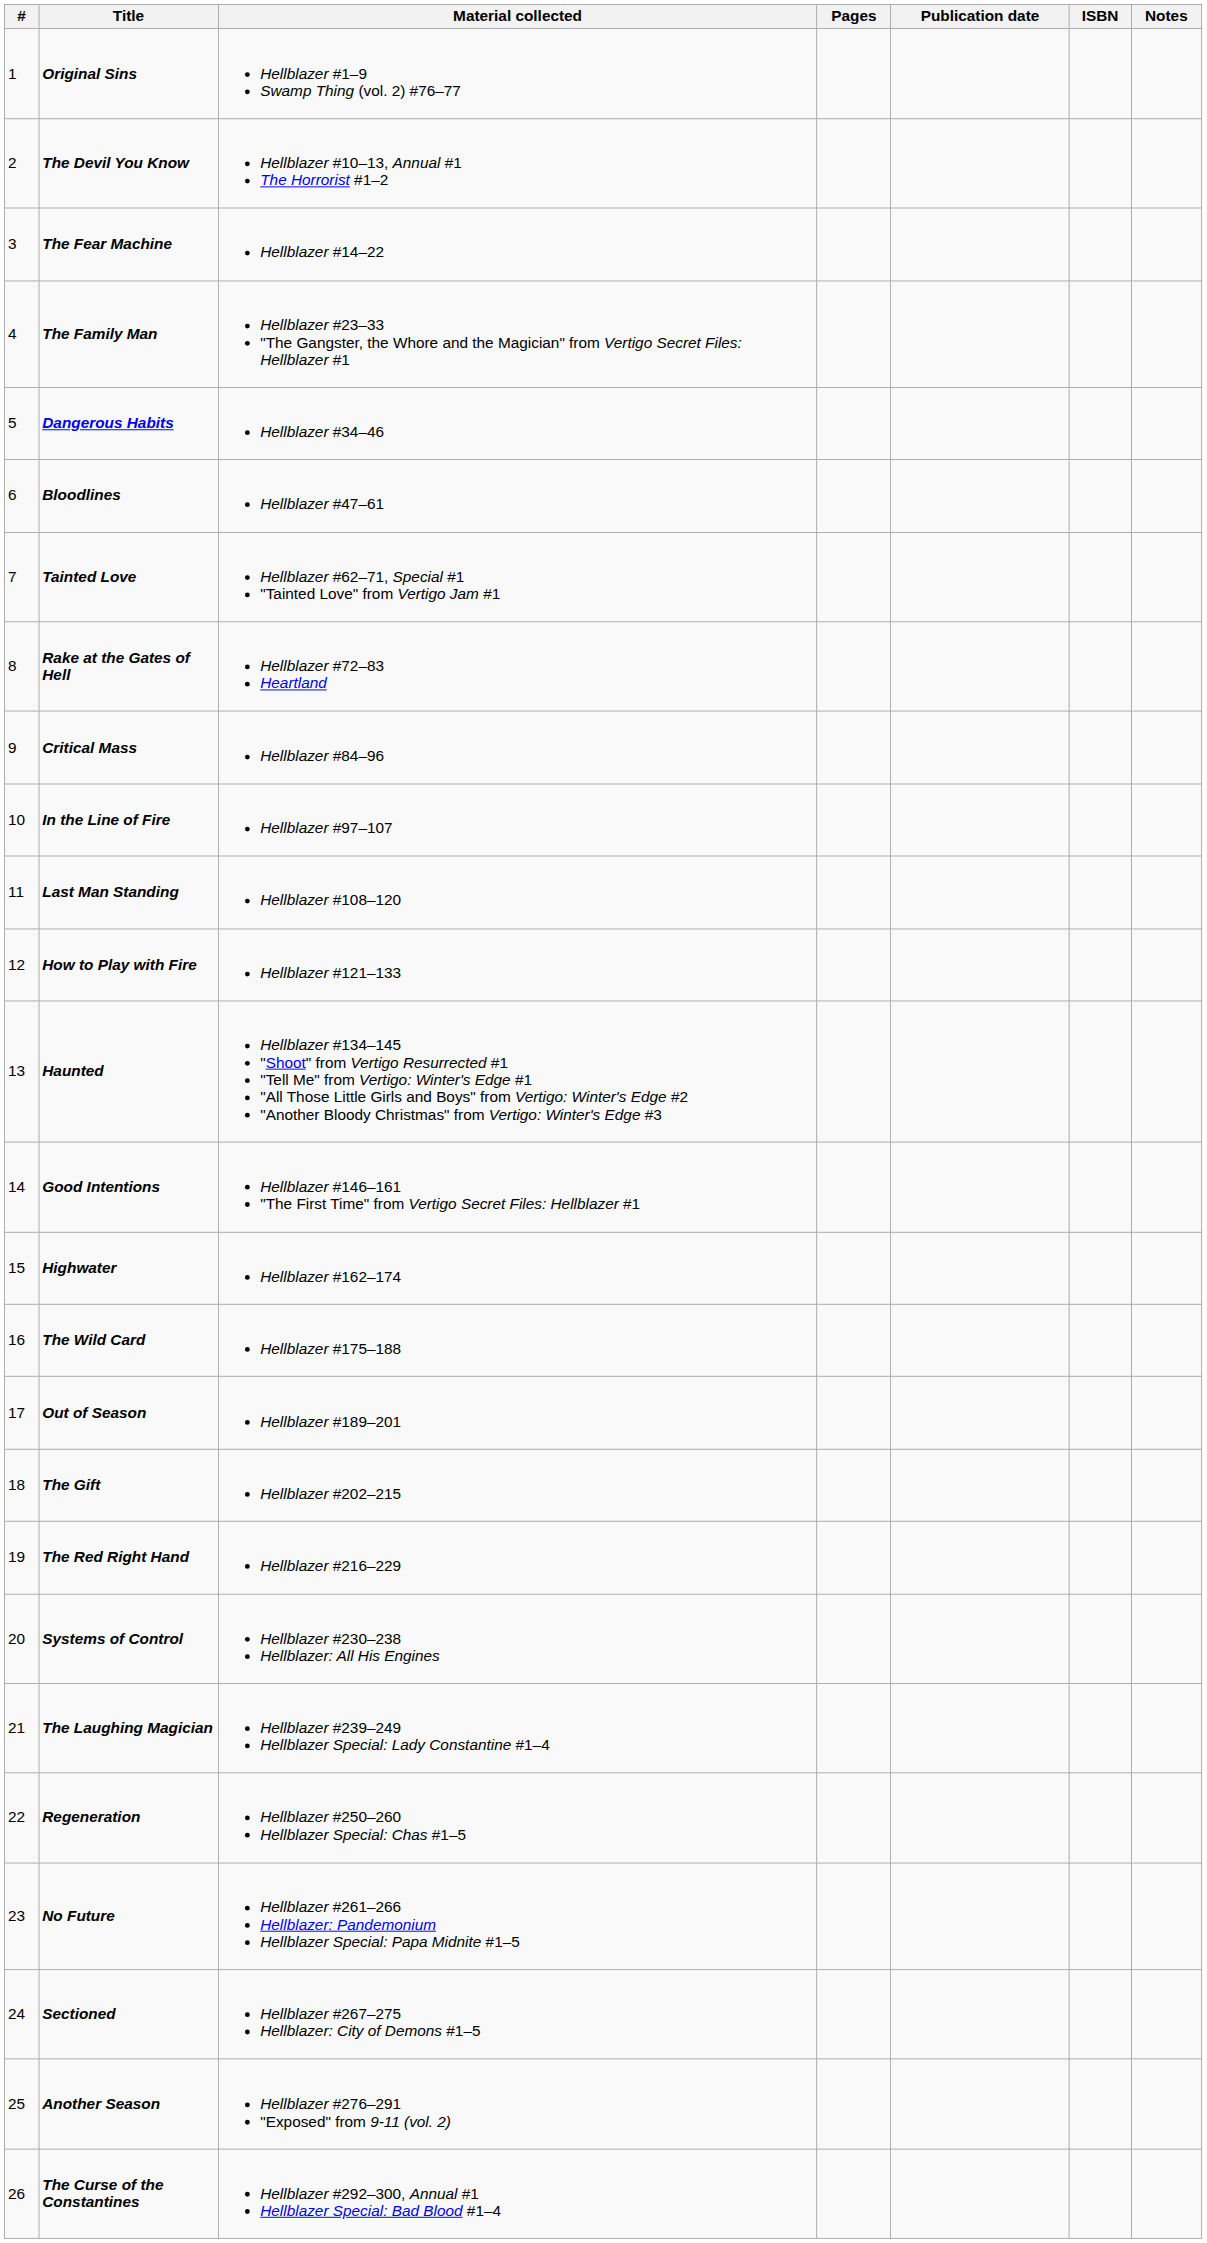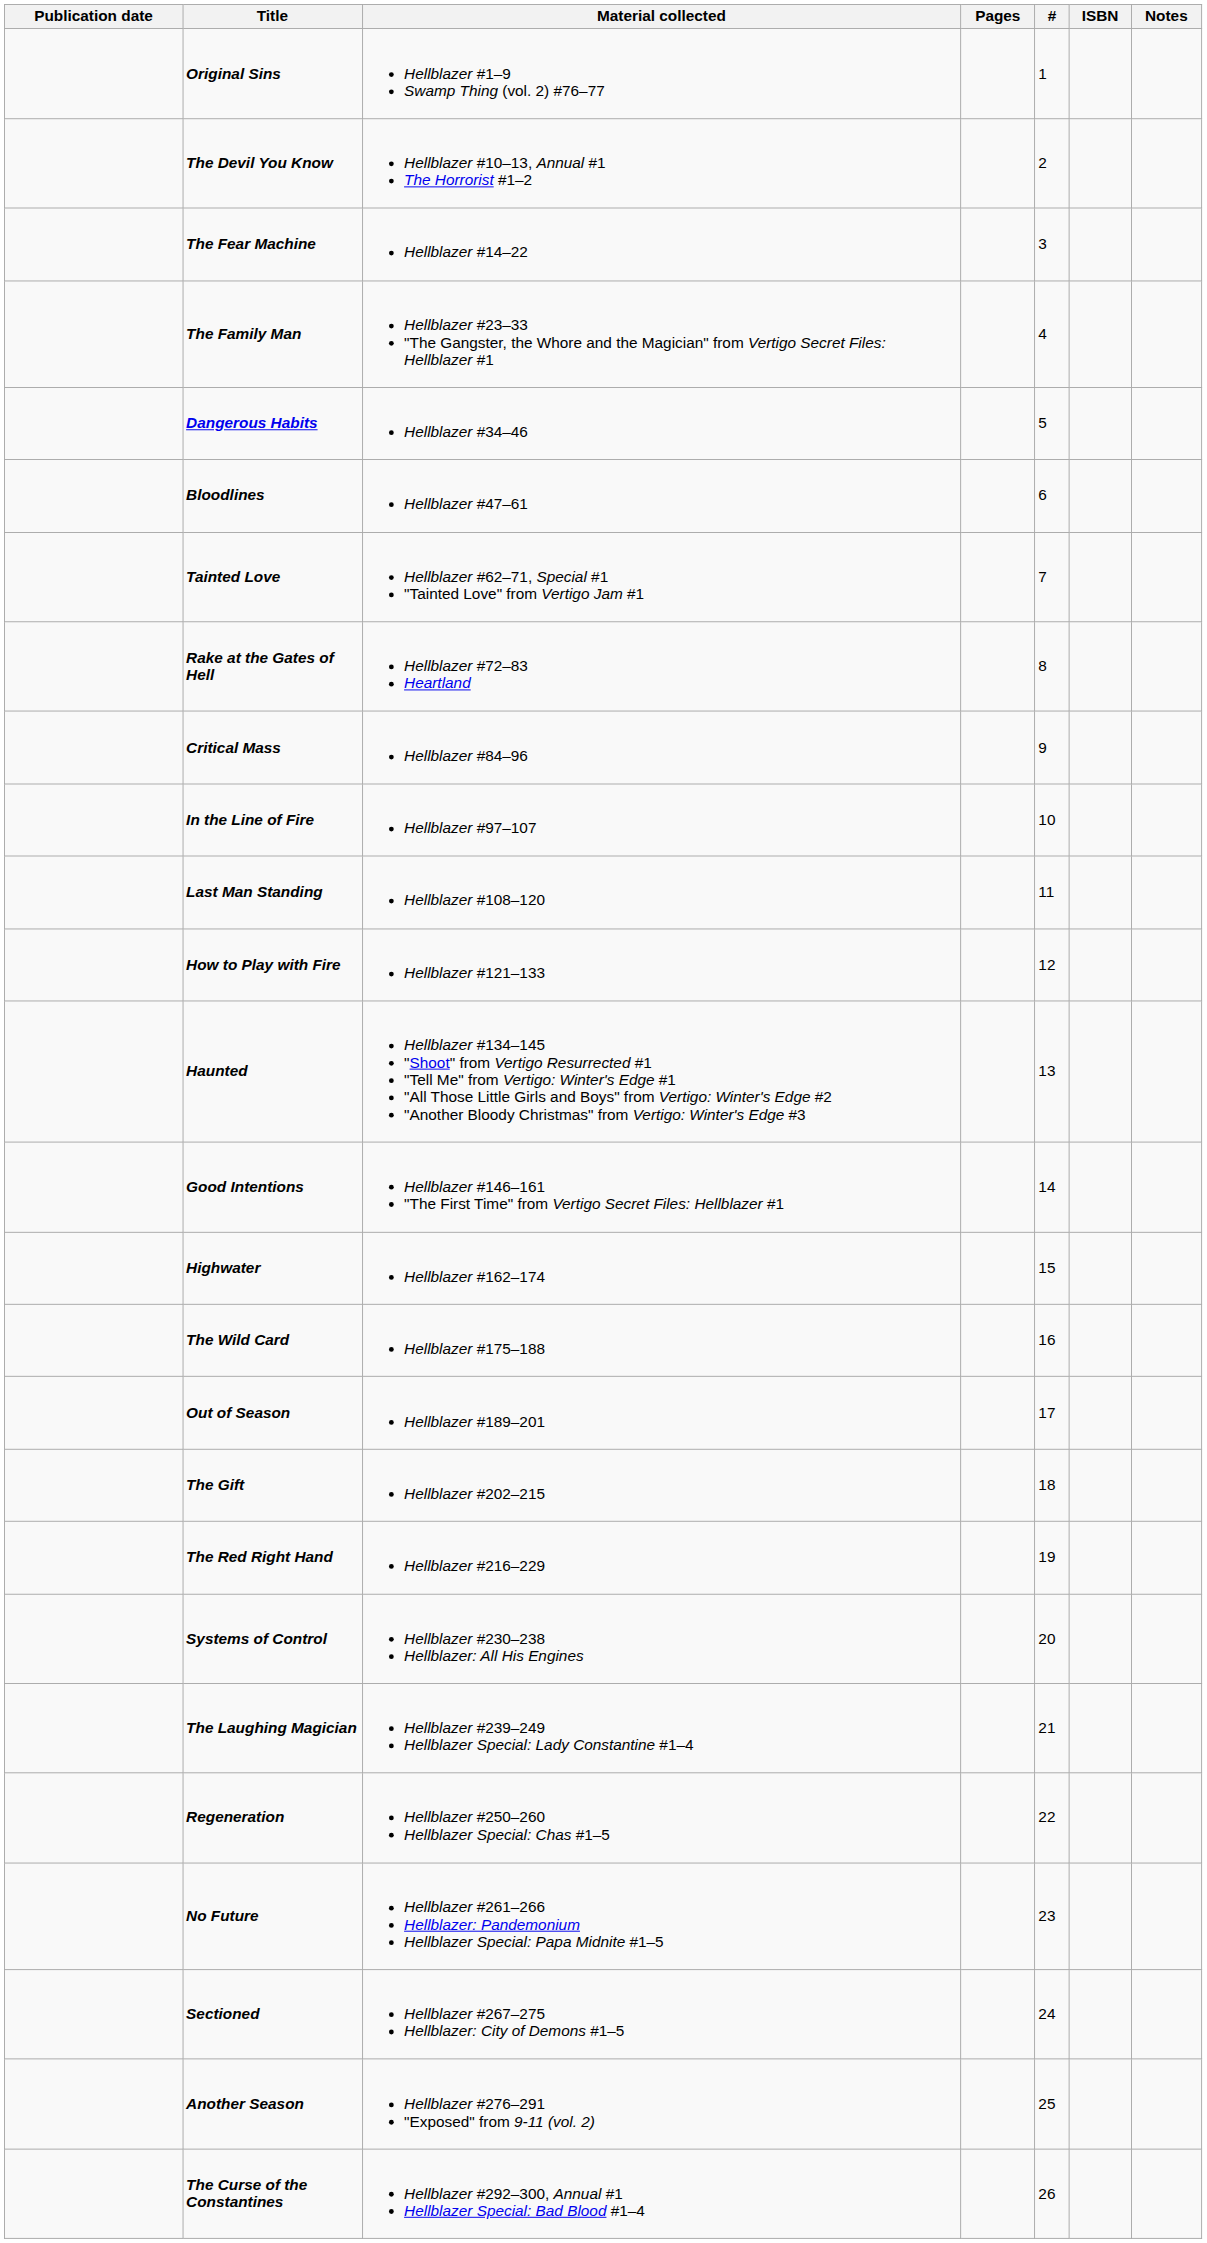columns swapped: # <-> Publication date
